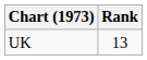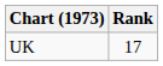UK | Rank: 13 -> 17
